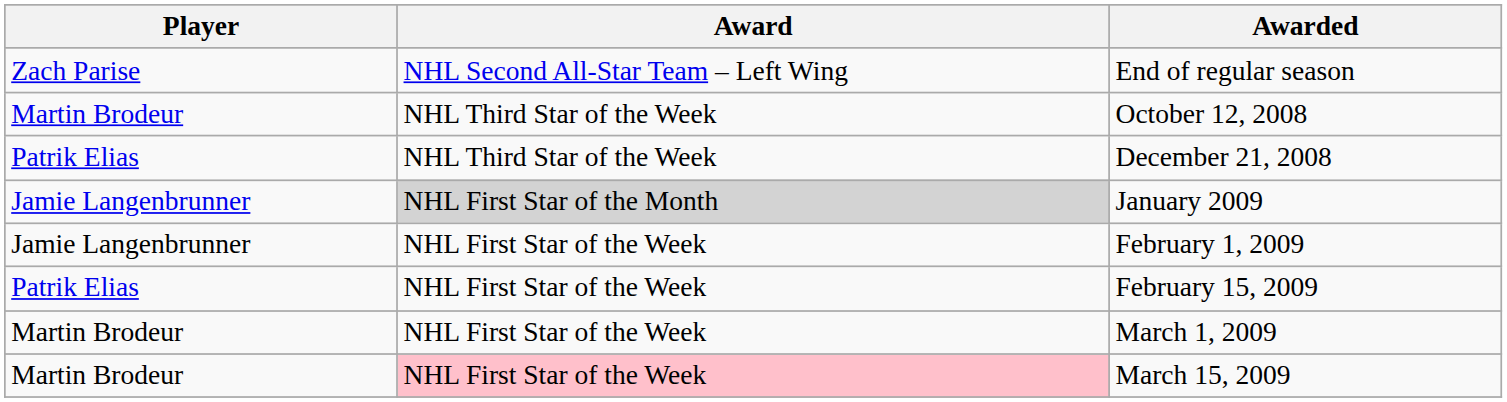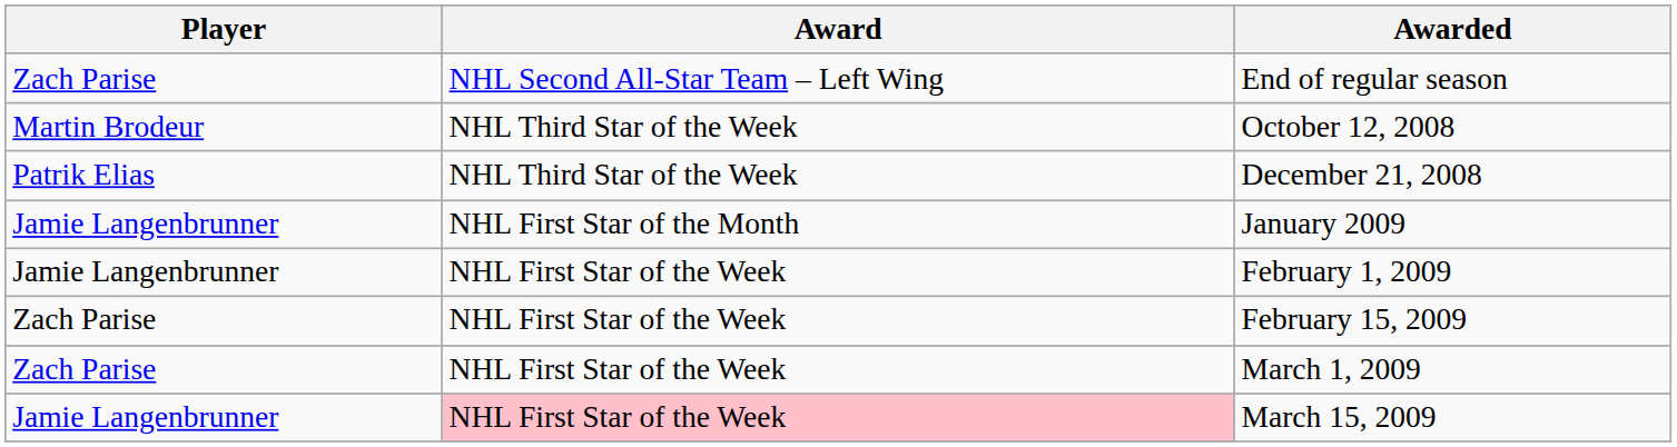January 2009 | Award: lightgrey background -> no background
February 15, 2009 | Player: Patrik Elias -> Zach Parise
March 1, 2009 | Player: Martin Brodeur -> Zach Parise
March 15, 2009 | Player: Martin Brodeur -> Jamie Langenbrunner
